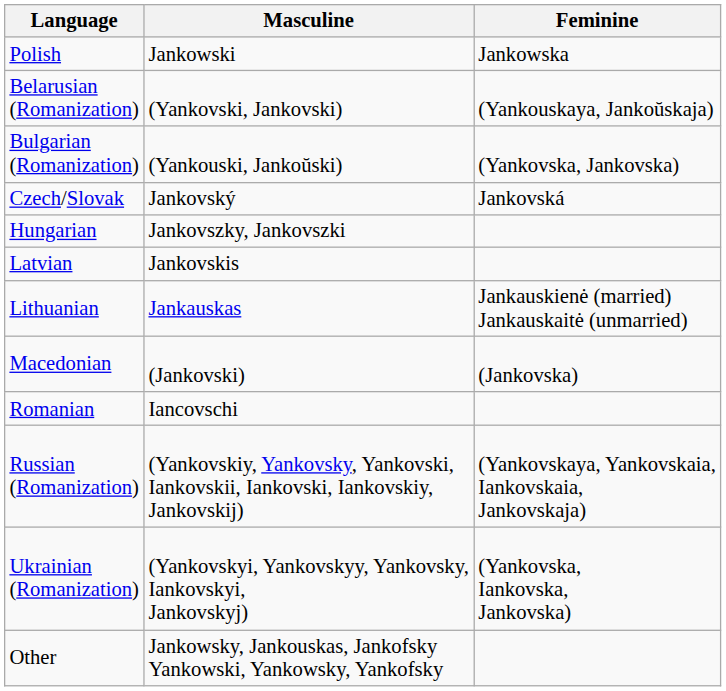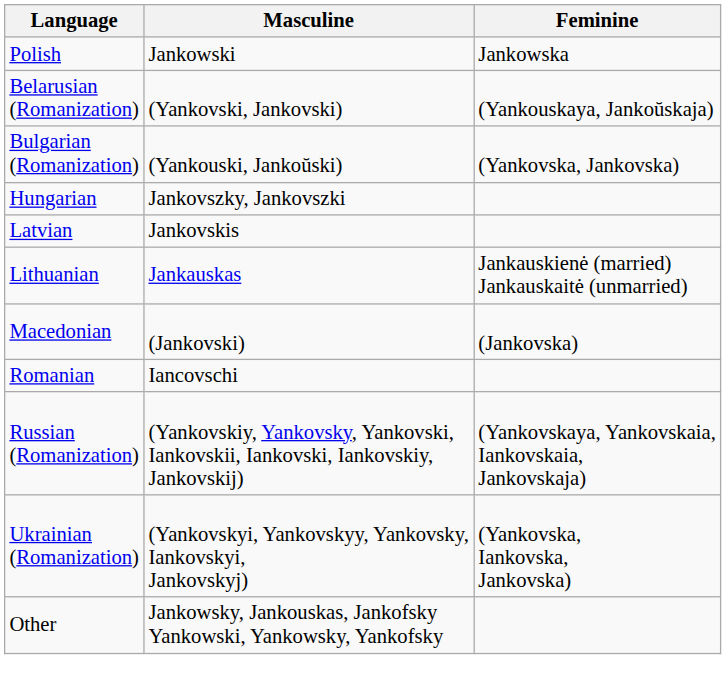- row: Czech/Slovak | Jankovský | Jankovská
